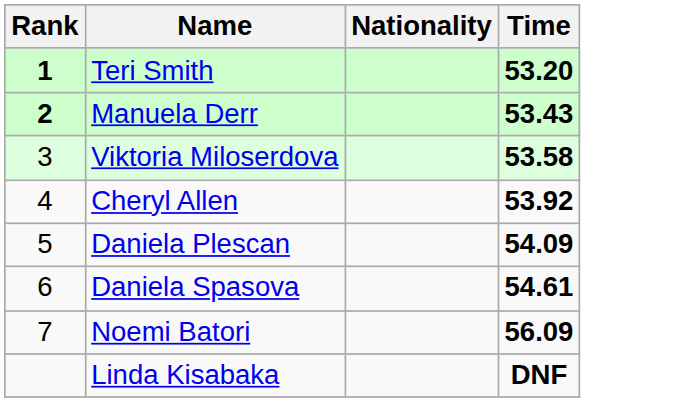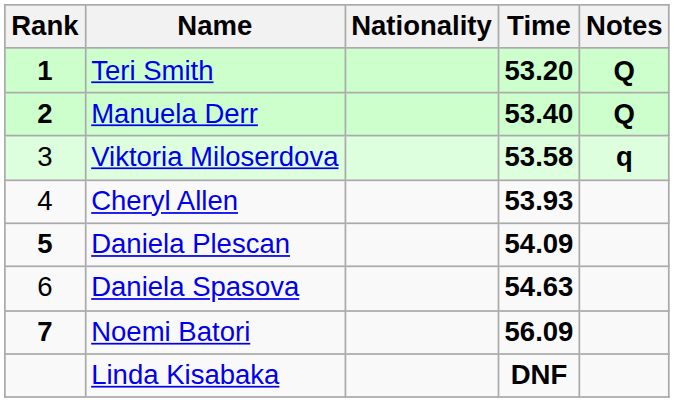+ column: Notes | Q | Q | q
Manuela Derr | Time: 53.43 -> 53.40
Cheryl Allen | Time: 53.92 -> 53.93
Daniela Plescan | Rank: normal -> bold
Daniela Spasova | Time: 54.61 -> 54.63
Noemi Batori | Rank: normal -> bold
